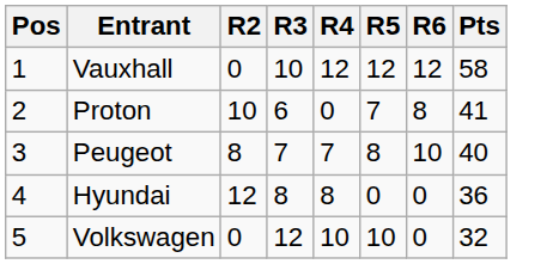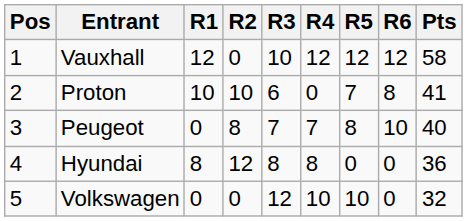+ column: R1 | 12 | 10 | 0 | 8 | 0
